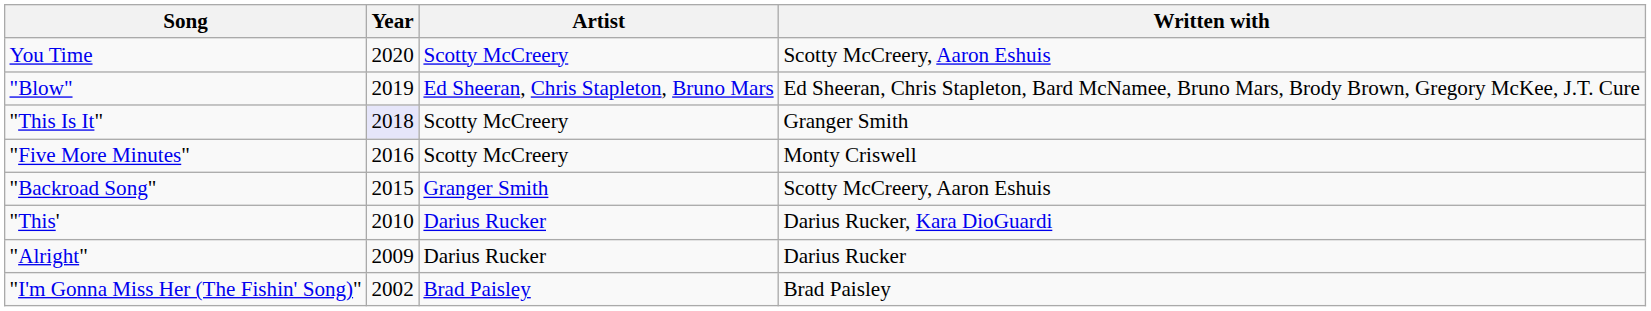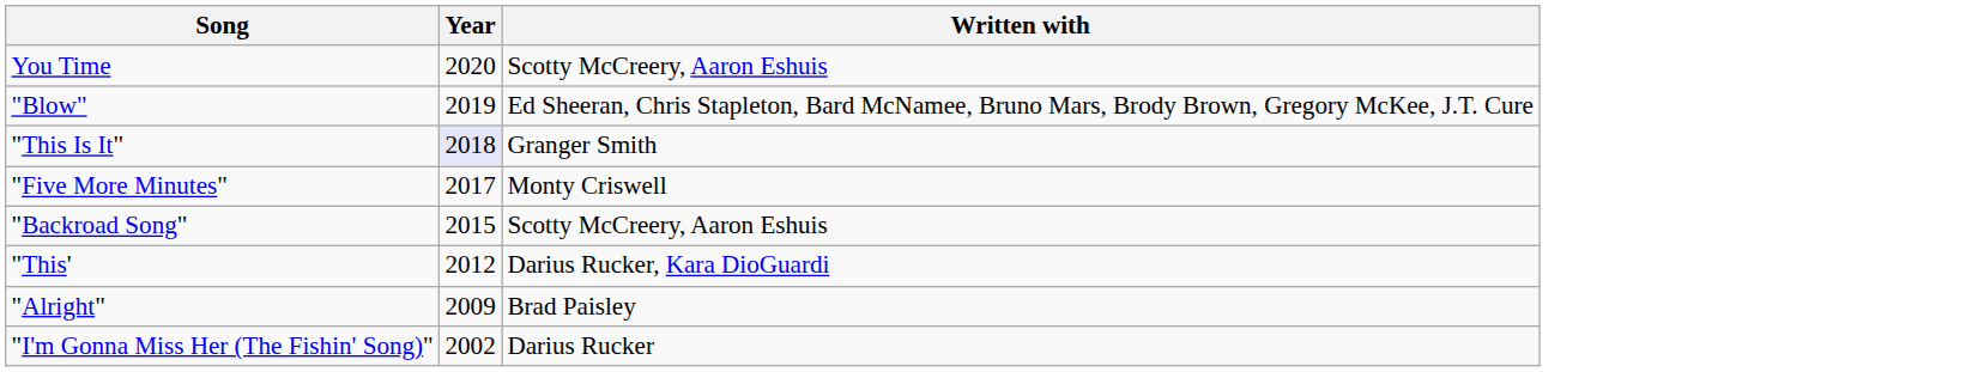- column: Artist | Scotty McCreery | Ed Sheeran, Chris Stapleton, Bruno Mars | Scotty McCreery | Scotty McCreery | Granger Smith | Darius Rucker | Darius Rucker | Brad Paisley
"Five More Minutes" | Year: 2016 -> 2017
"This' | Year: 2010 -> 2012
"Alright" | Written with: Darius Rucker -> Brad Paisley
"I'm Gonna Miss Her (The Fishin' Song)" | Written with: Brad Paisley -> Darius Rucker
